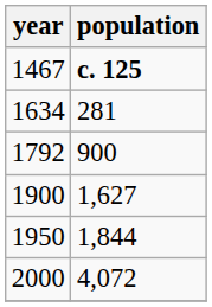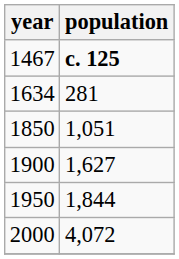- row: 1792 | 900
+ row: 1850 | 1,051
